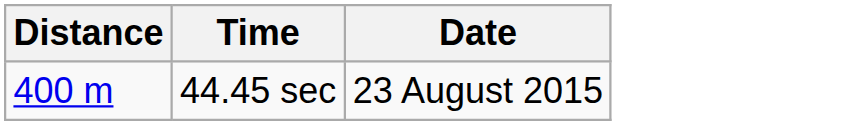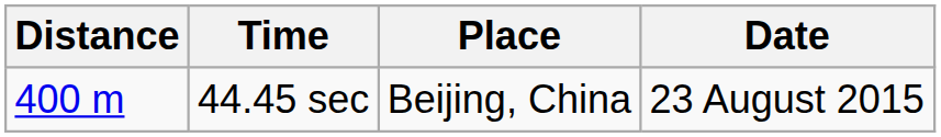+ column: Place | Beijing, China
